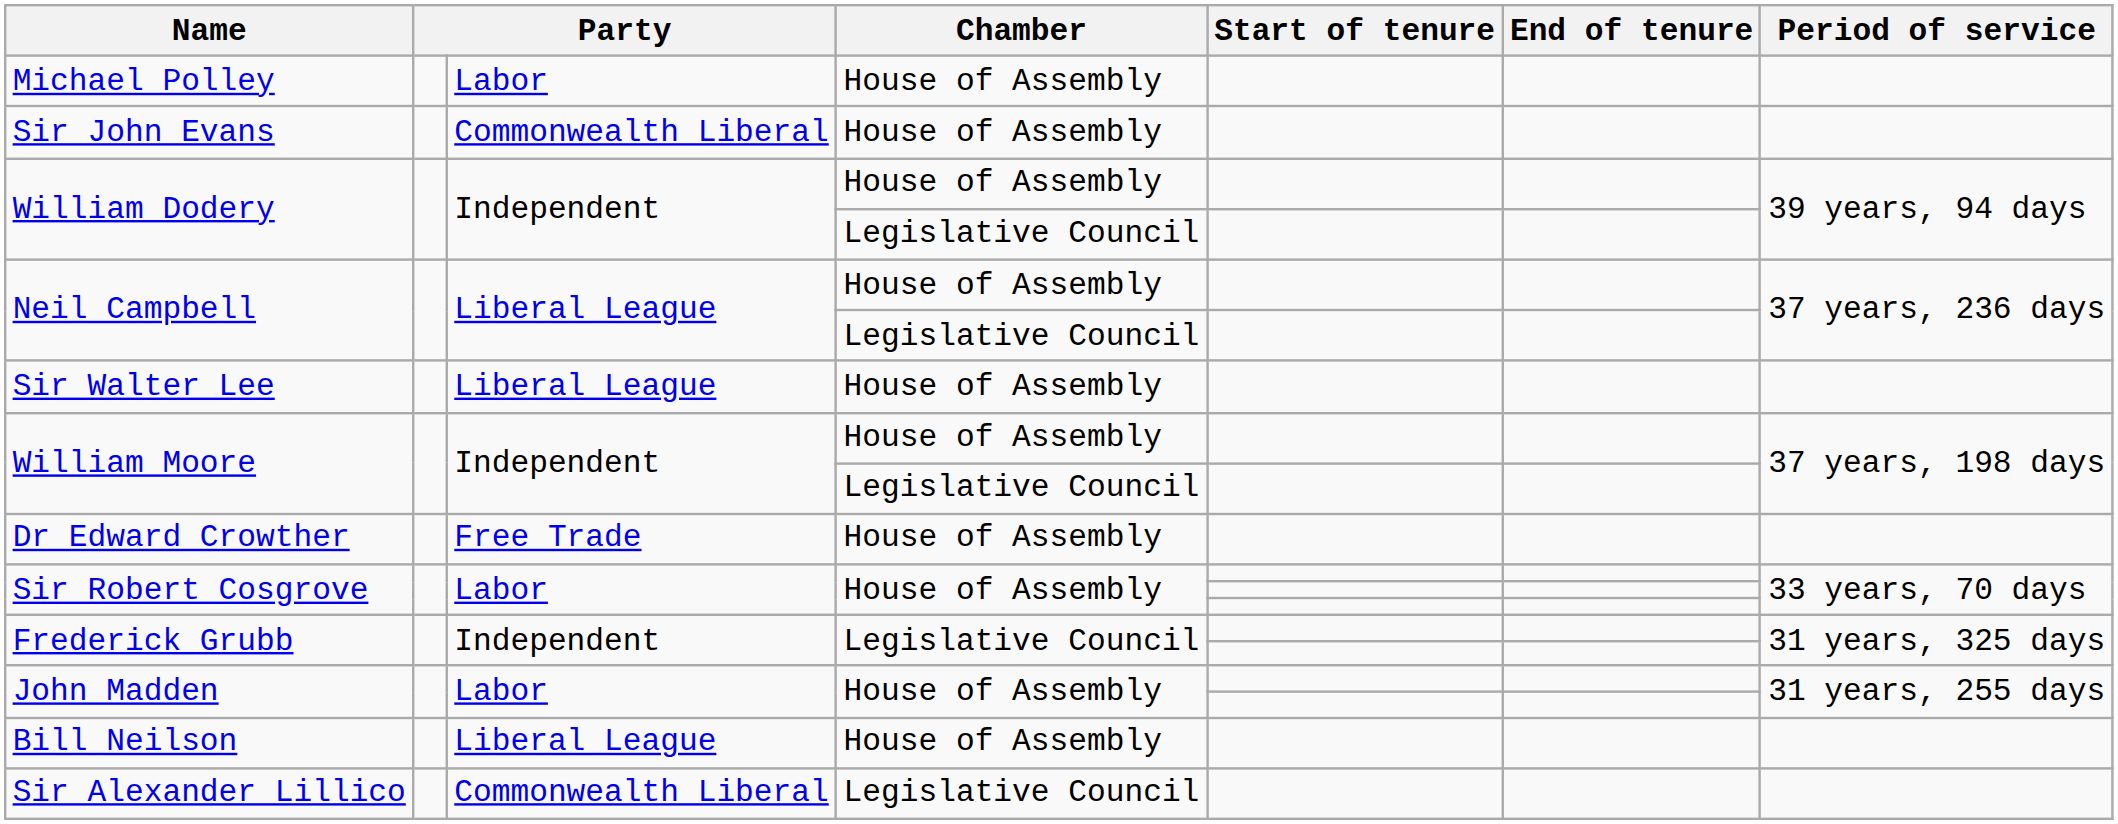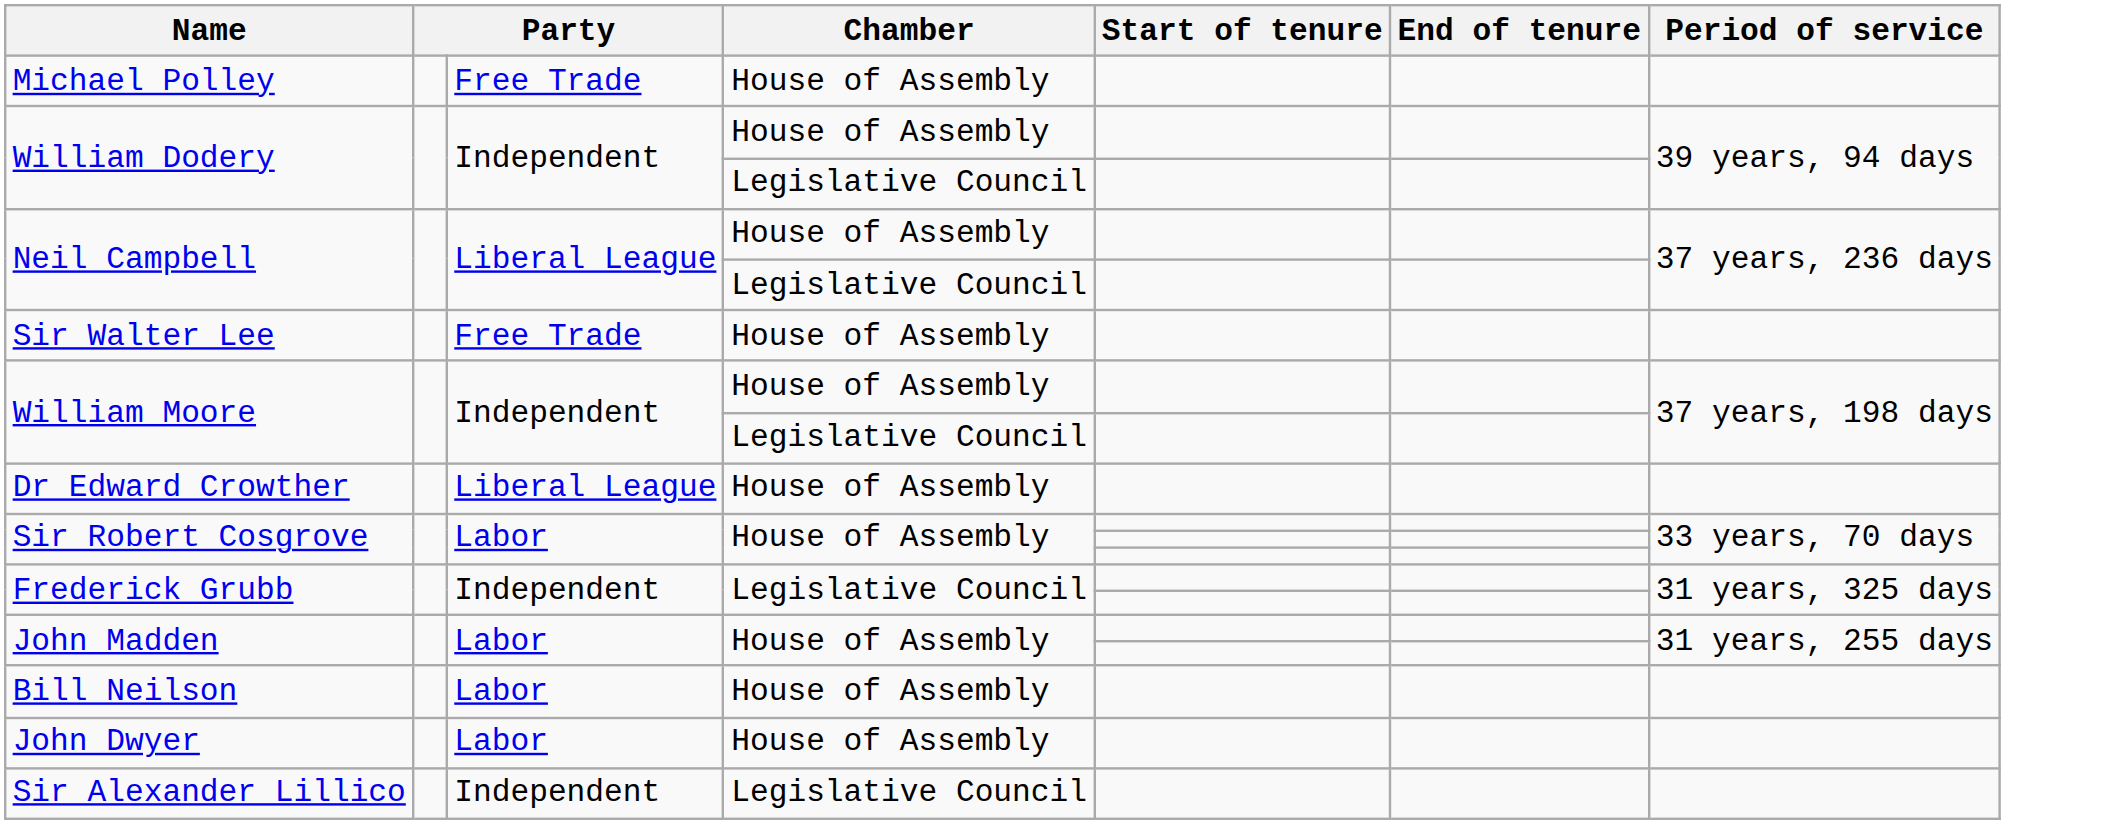Michael Polley | column 3: Labor -> Free Trade
- row: Sir John Evans | Commonwealth Liberal | House of Assembly
Sir Walter Lee | column 3: Liberal League -> Free Trade
Dr Edward Crowther | column 3: Free Trade -> Liberal League
Bill Neilson | column 3: Liberal League -> Labor
+ row: John Dwyer | Labor | House of Assembly
Sir Alexander Lillico | column 3: Commonwealth Liberal -> Independent
